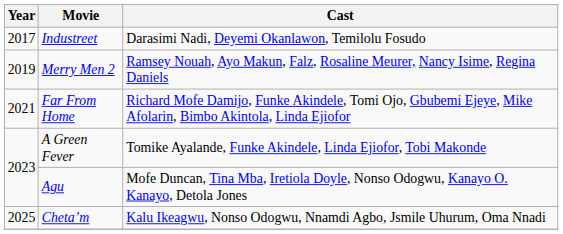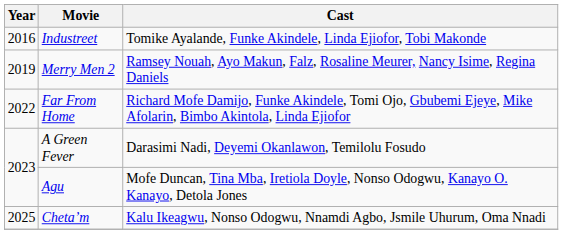Industreet | Year: 2017 -> 2016
Industreet | Cast: Darasimi Nadi, Deyemi Okanlawon, Temilolu Fosudo -> Tomike Ayalande, Funke Akindele, Linda Ejiofor, Tobi Makonde
Far From Home | Year: 2021 -> 2022
A Green Fever | Cast: Tomike Ayalande, Funke Akindele, Linda Ejiofor, Tobi Makonde -> Darasimi Nadi, Deyemi Okanlawon, Temilolu Fosudo
